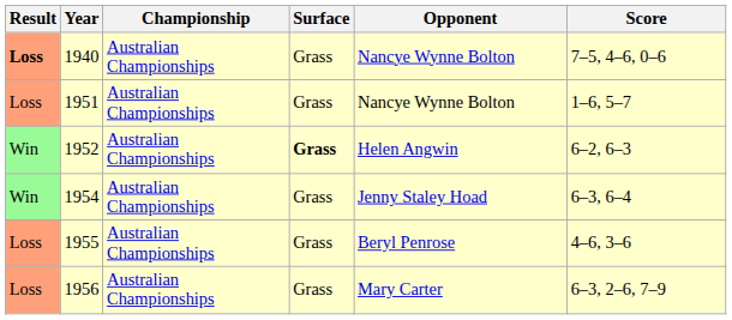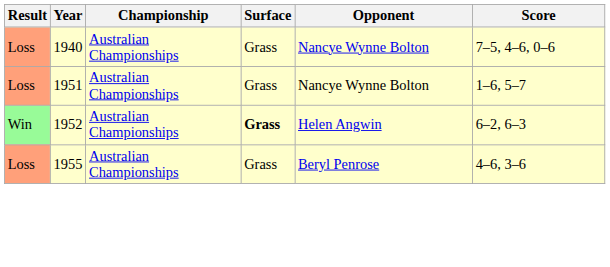1940 | Result: bold -> normal
- row: Win | 1954 | Australian Championships | Grass | Jenny Staley Hoad | 6–3, 6–4
- row: Loss | 1956 | Australian Championships | Grass | Mary Carter | 6–3, 2–6, 7–9
